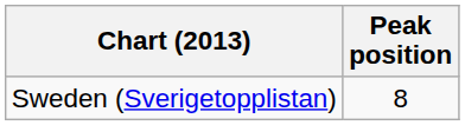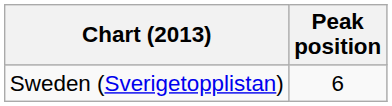Sweden (Sverigetopplistan) | Peak position: 8 -> 6
